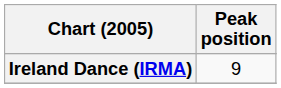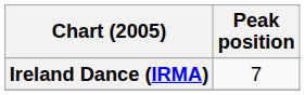Ireland Dance (IRMA) | Peak position: 9 -> 7
